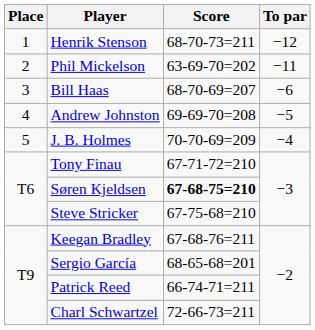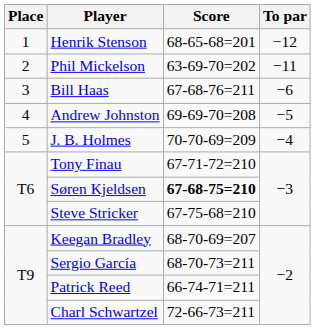Henrik Stenson | Score: 68-70-73=211 -> 68-65-68=201
Bill Haas | Score: 68-70-69=207 -> 67-68-76=211
Keegan Bradley | Score: 67-68-76=211 -> 68-70-69=207
Sergio García | Score: 68-65-68=201 -> 68-70-73=211
